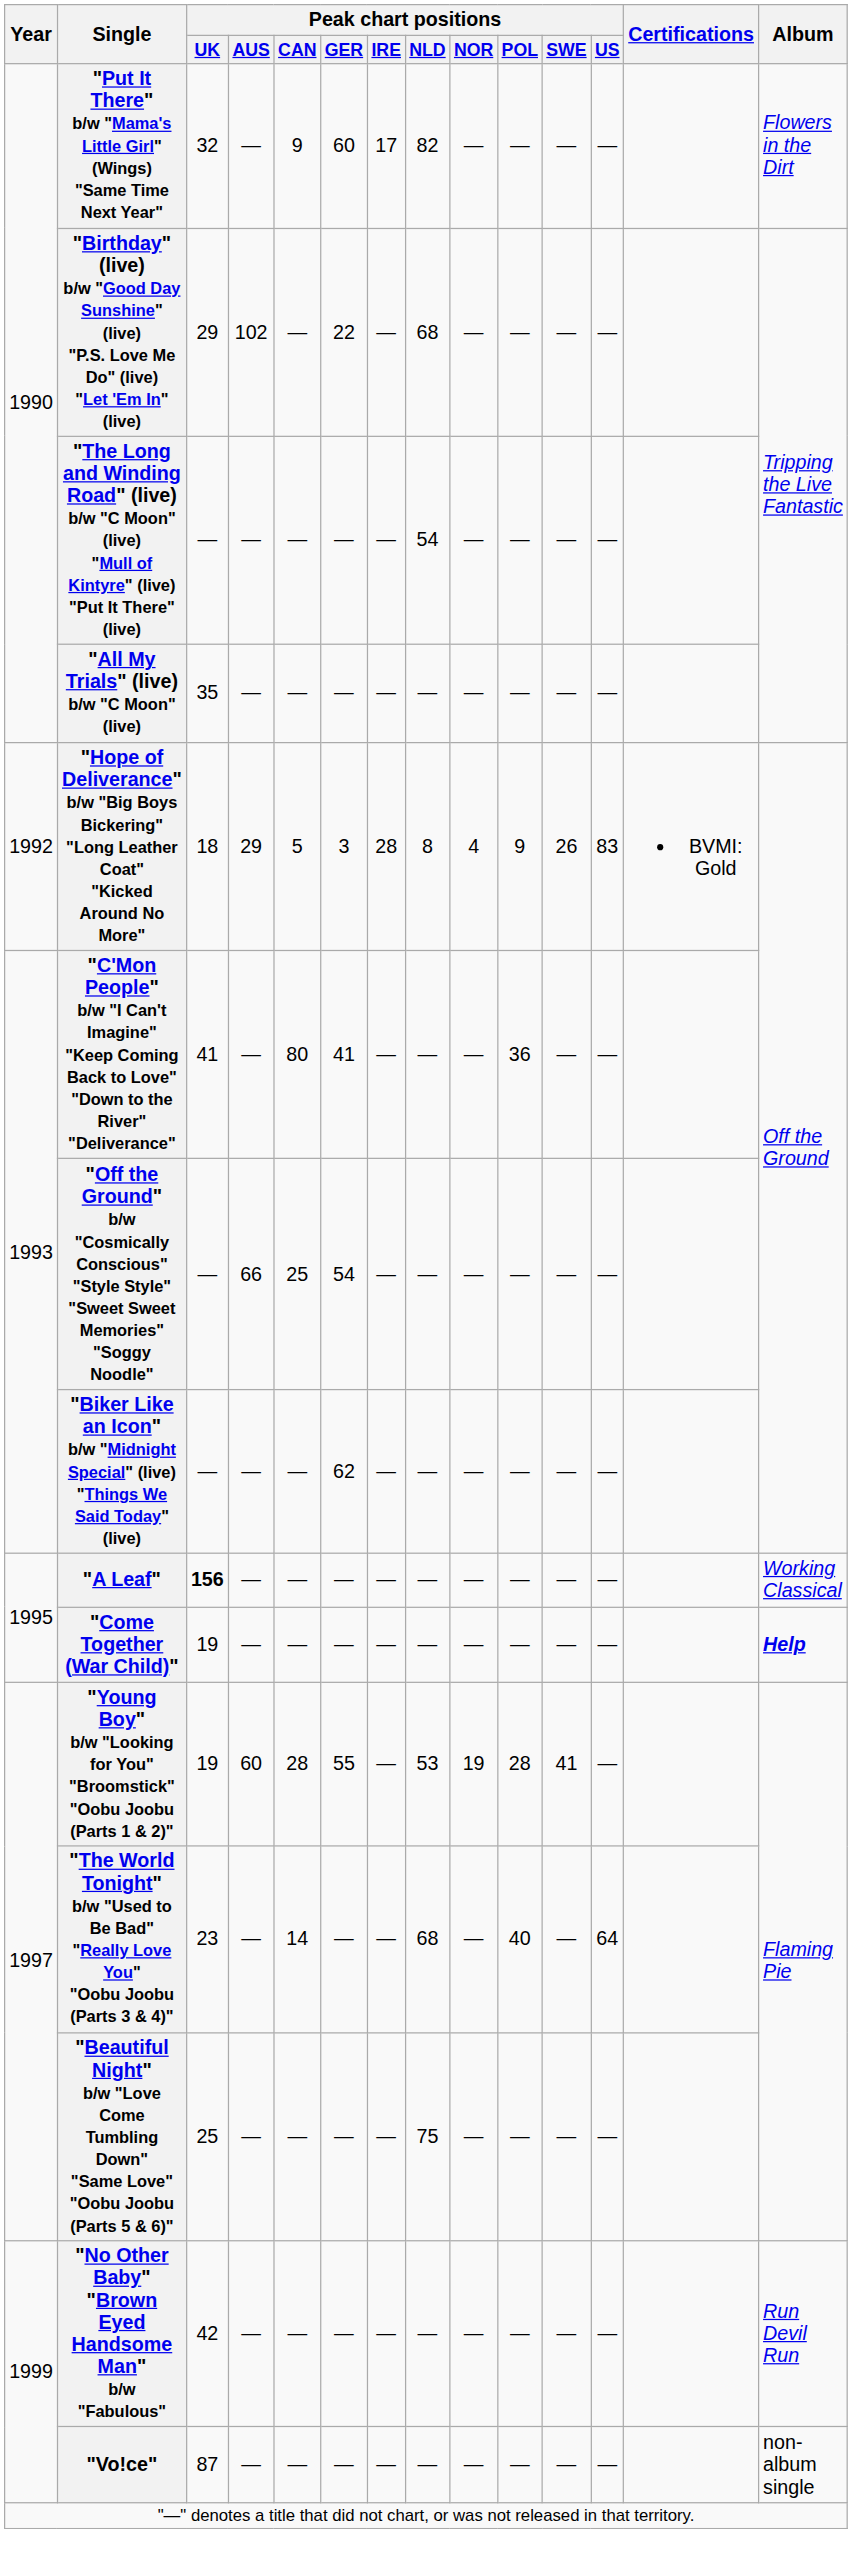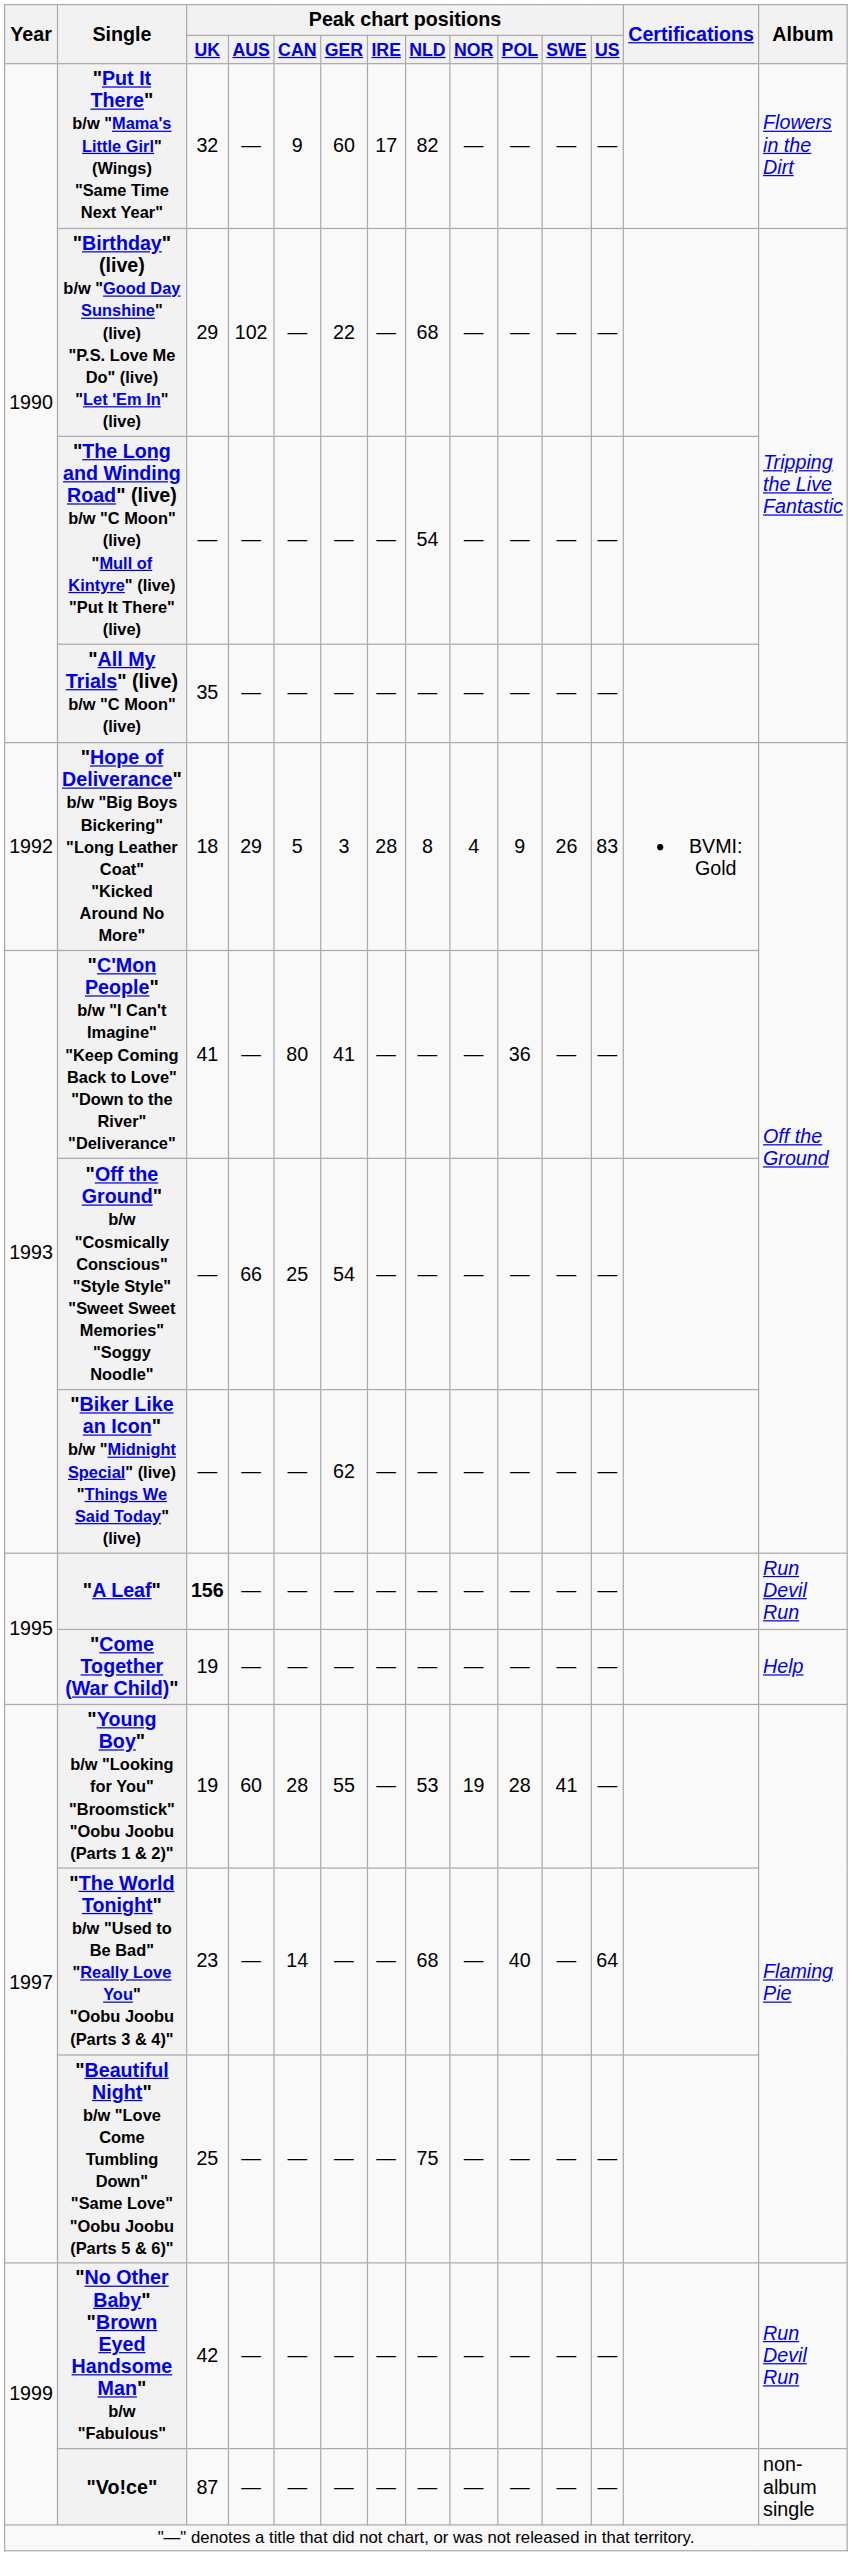"A Leaf" | Album: Working Classical -> Run Devil Run
"Come Together (War Child)" | Album: bold -> normal
